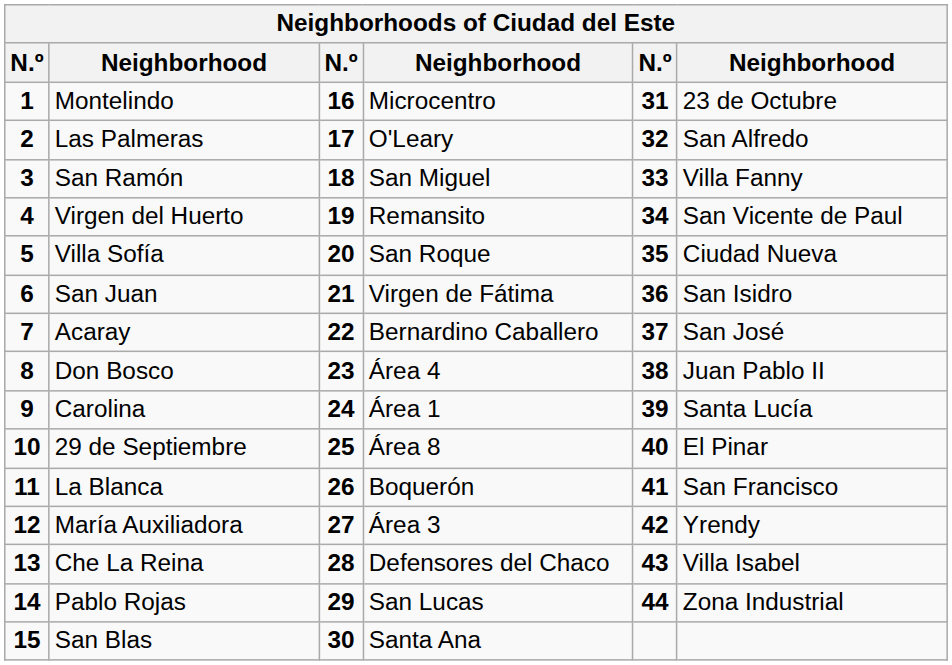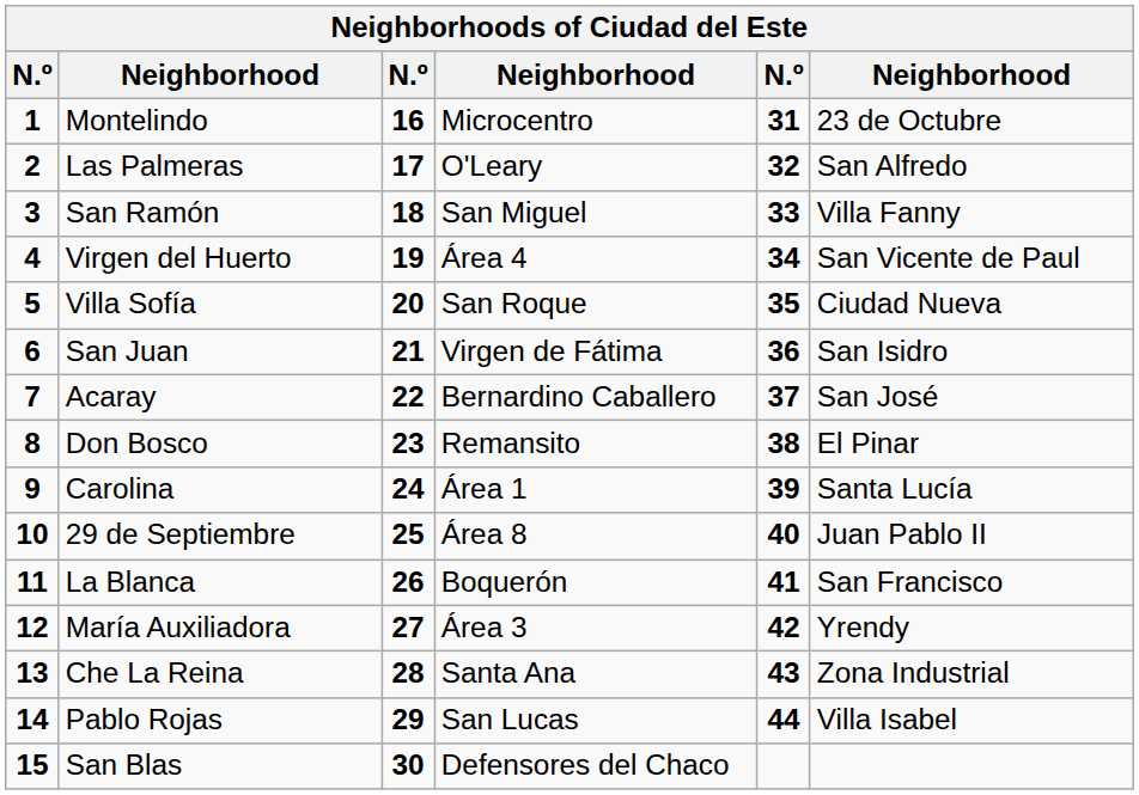Virgen del Huerto | column 4: Remansito -> Área 4
Don Bosco | column 4: Área 4 -> Remansito
Don Bosco | column 6: Juan Pablo II -> El Pinar
29 de Septiembre | column 6: El Pinar -> Juan Pablo II
Che La Reina | column 4: Defensores del Chaco -> Santa Ana
Che La Reina | column 6: Villa Isabel -> Zona Industrial
Pablo Rojas | column 6: Zona Industrial -> Villa Isabel
San Blas | column 4: Santa Ana -> Defensores del Chaco
